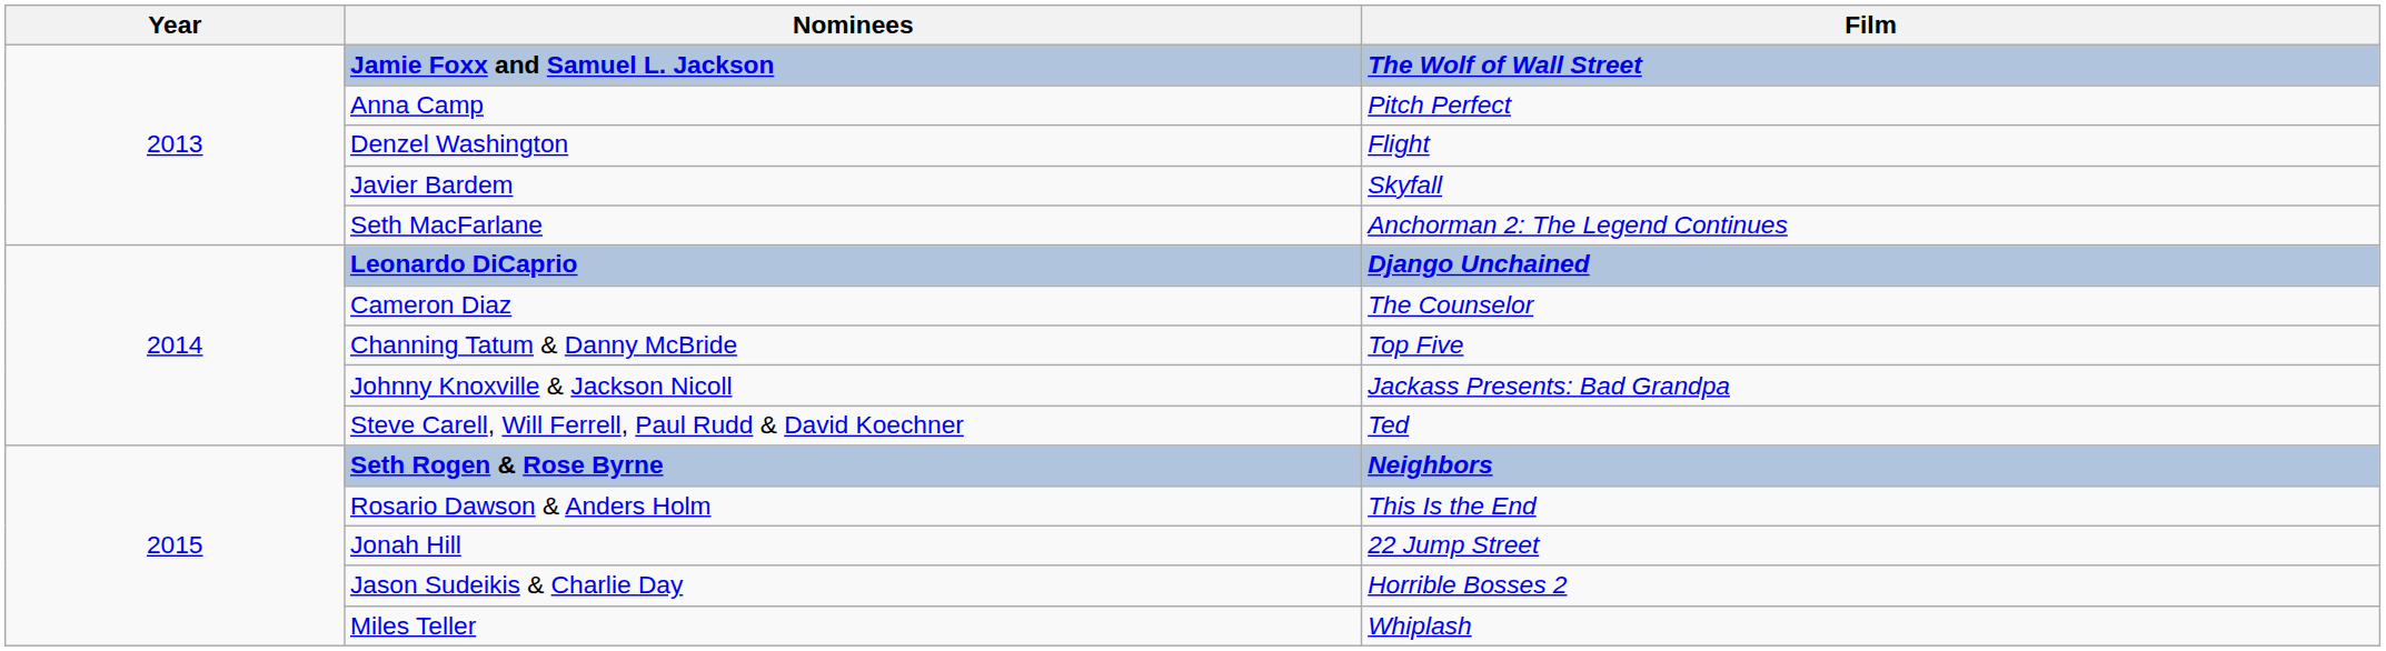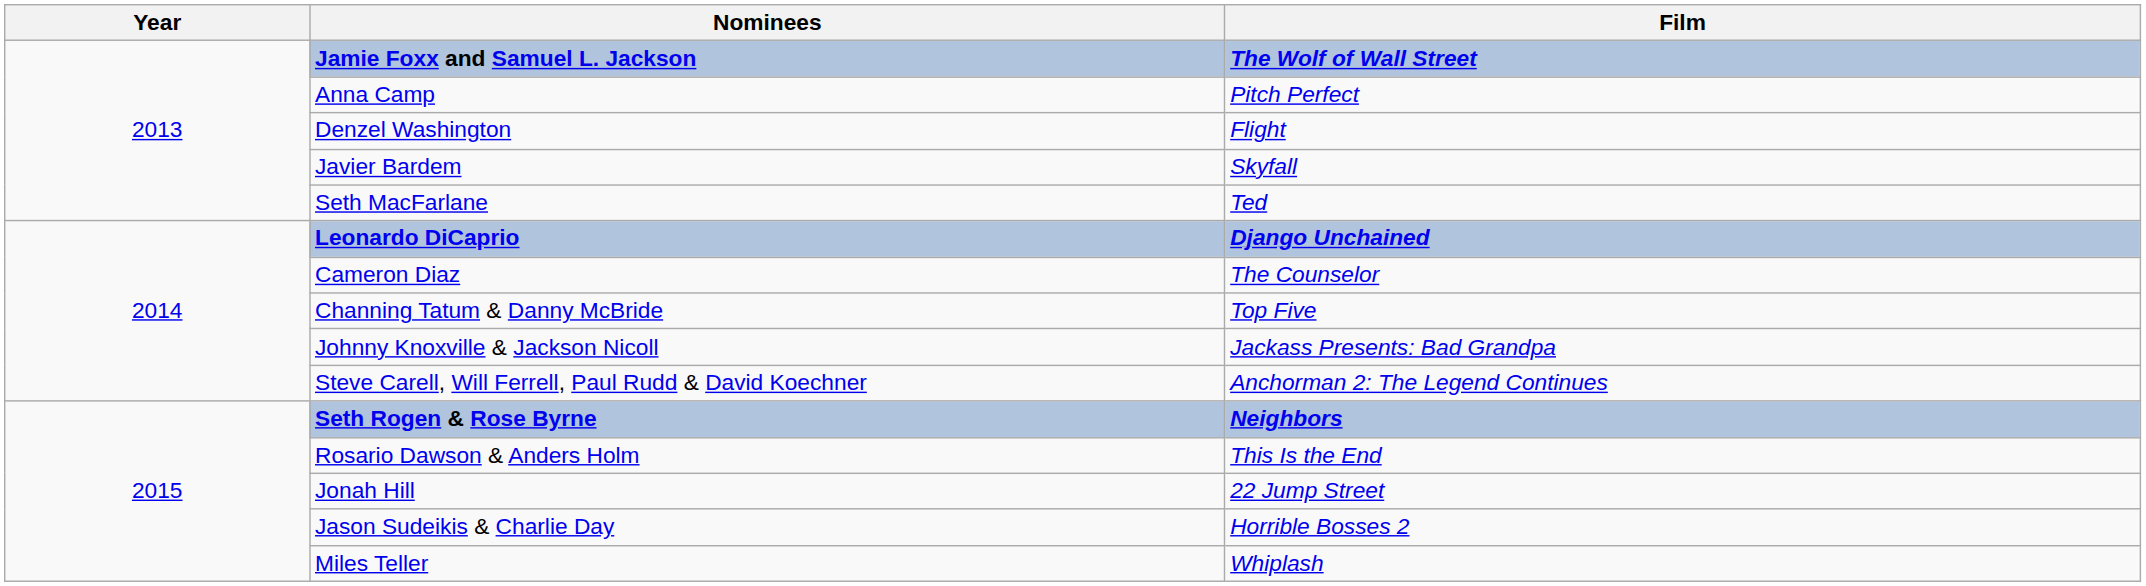Seth MacFarlane | Film: Anchorman 2: The Legend Continues -> Ted
Steve Carell, Will Ferrell, Paul Rudd & David Koechner | Film: Ted -> Anchorman 2: The Legend Continues
